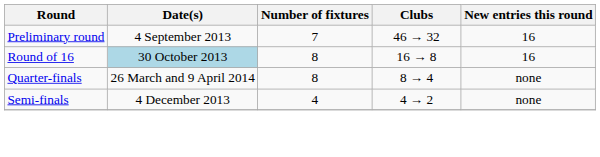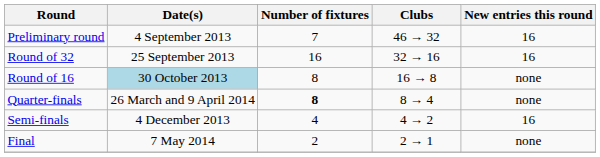+ row: Round of 32 | 25 September 2013 | 16 | 32 → 16 | 16
Round of 16 | New entries this round: 16 -> none
Quarter-finals | Number of fixtures: normal -> bold
Semi-finals | New entries this round: none -> 16
+ row: Final | 7 May 2014 | 2 | 2 → 1 | none
